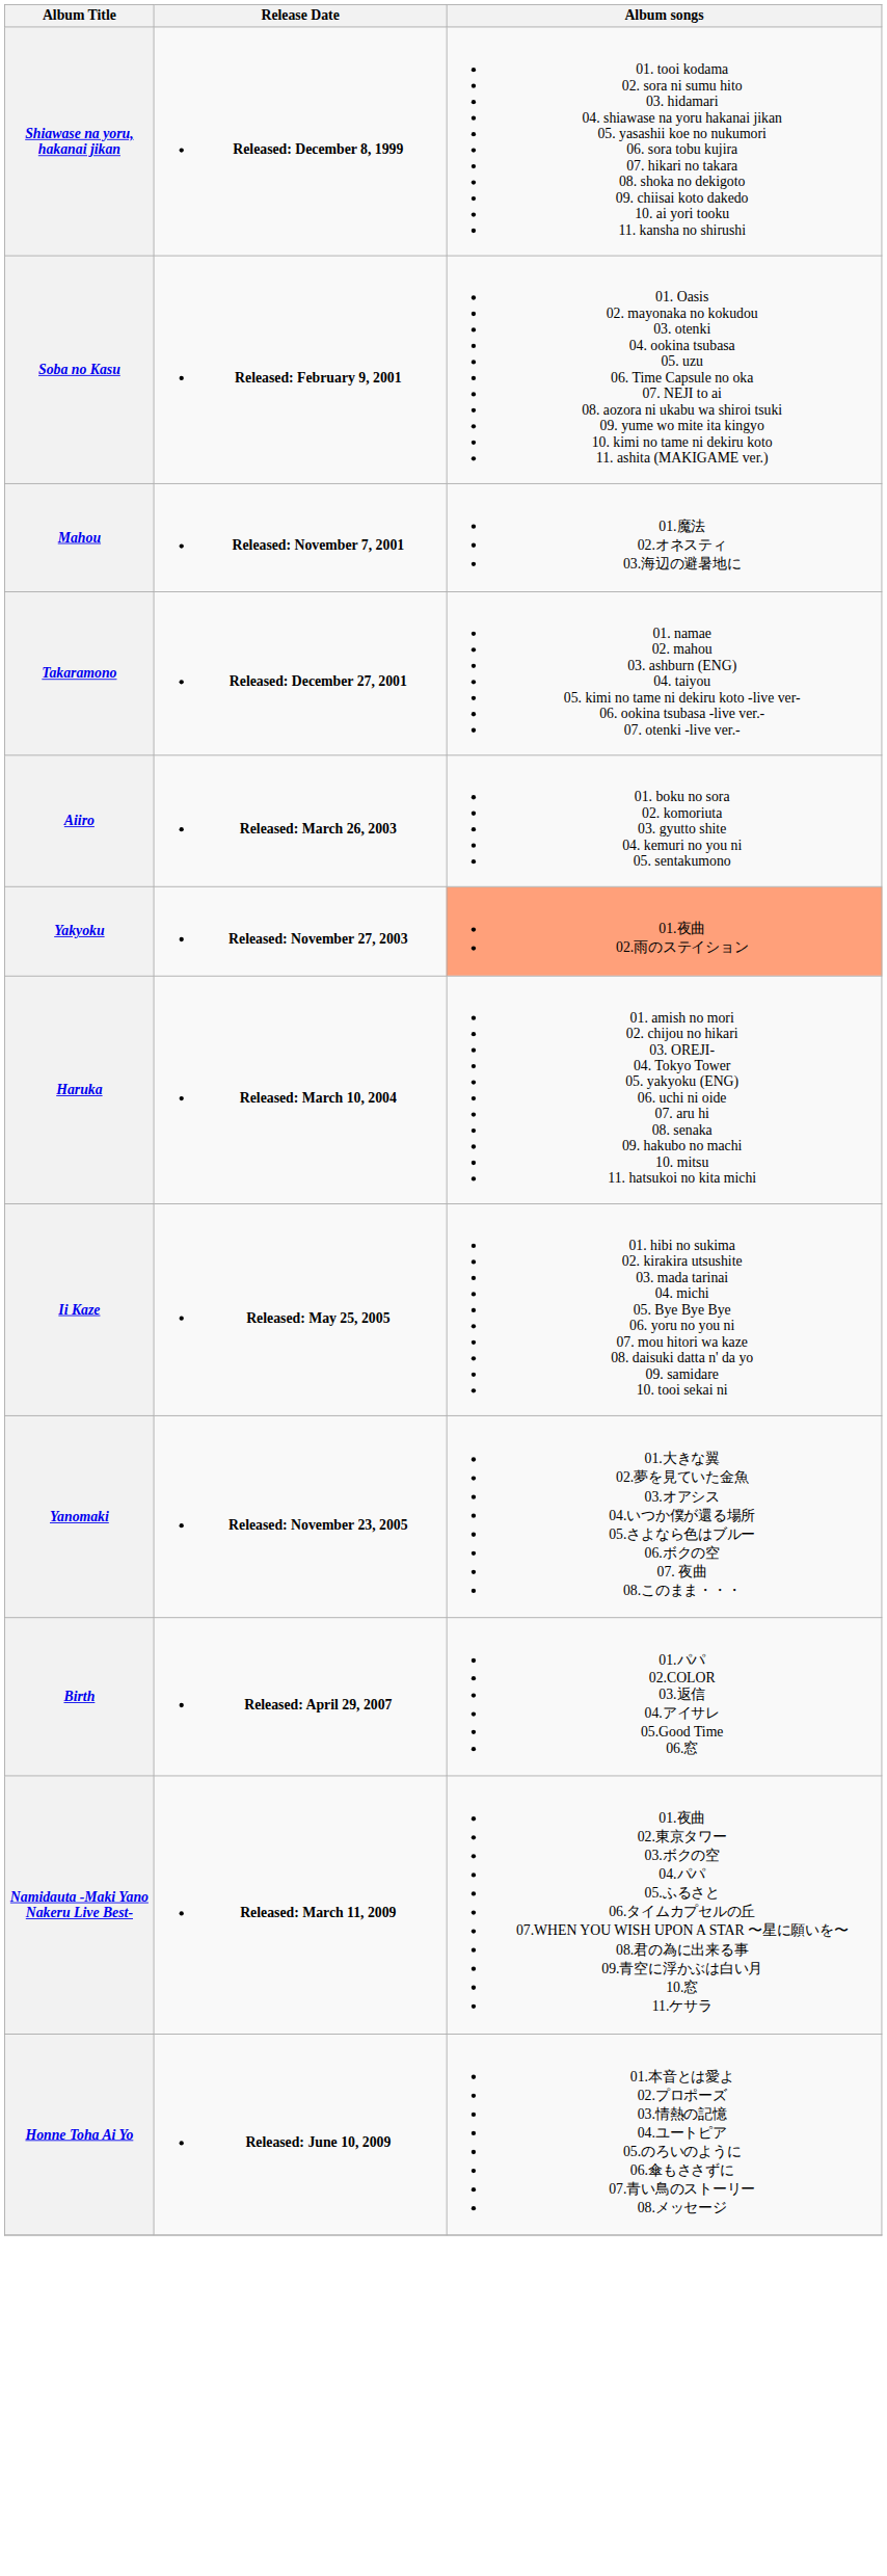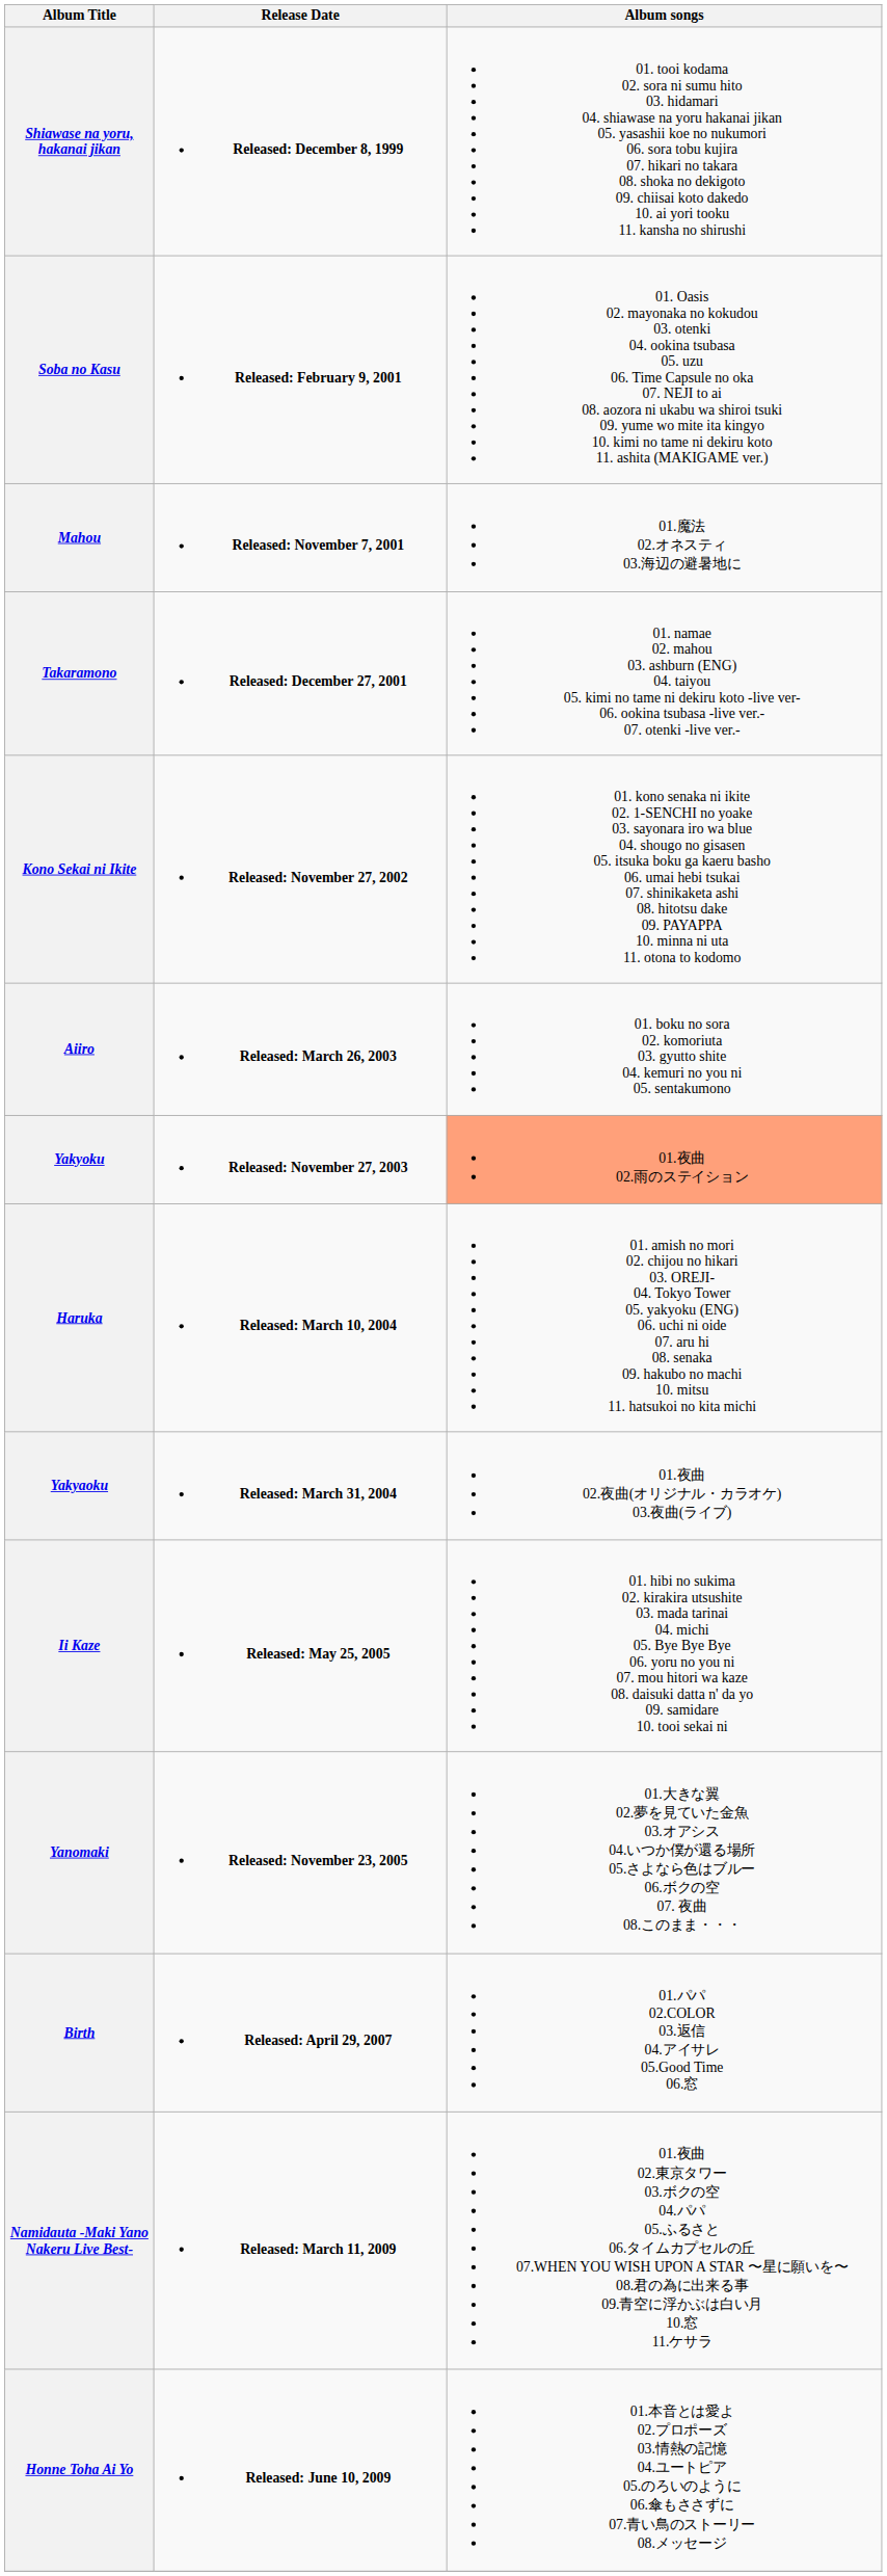+ row: Kono Sekai ni Ikite | Released: November 27, 2002 | 01. kono senaka ni ikite 02. 1-SENCHI no yoake 03. sayonara iro wa blue 04. shougo no gisasen 05. itsuka boku ga kaeru basho 06. umai hebi tsukai 07. shinikaketa ashi 08. hitotsu dake 09. PAYAPPA 10. minna ni uta 11. otona to kodomo
+ row: Yakyaoku | Released: March 31, 2004 | 01.夜曲 02.夜曲(オリジナル・カラオケ) 03.夜曲(ライブ)
